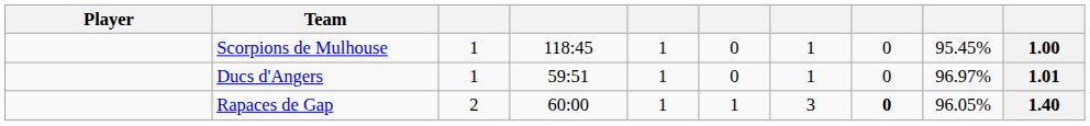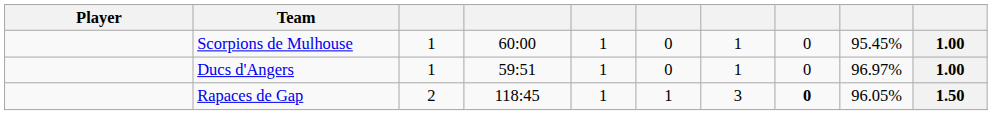Scorpions de Mulhouse | column 4: 118:45 -> 60:00
Ducs d'Angers | column 10: 1.01 -> 1.00
Rapaces de Gap | column 4: 60:00 -> 118:45
Rapaces de Gap | column 10: 1.40 -> 1.50
